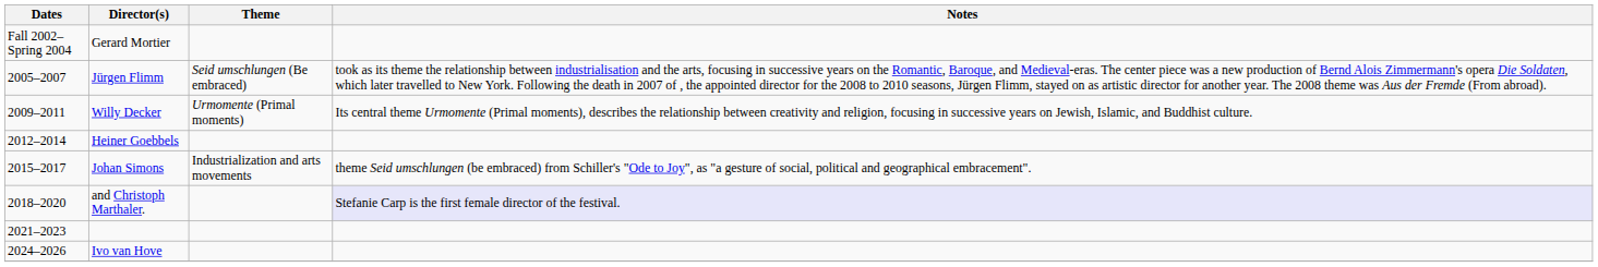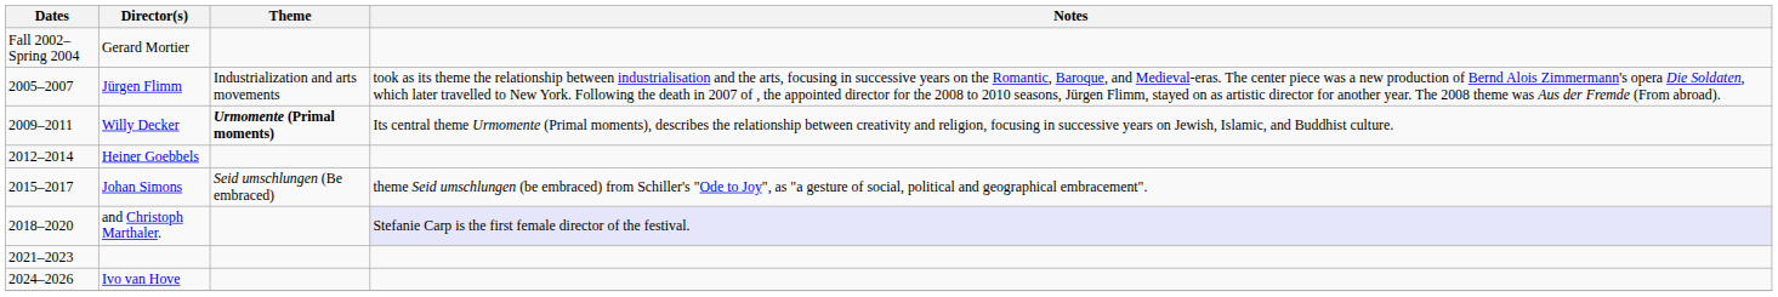Jürgen Flimm | Theme: Seid umschlungen (Be embraced) -> Industrialization and arts movements
Willy Decker | Theme: normal -> bold
Johan Simons | Theme: Industrialization and arts movements -> Seid umschlungen (Be embraced)
